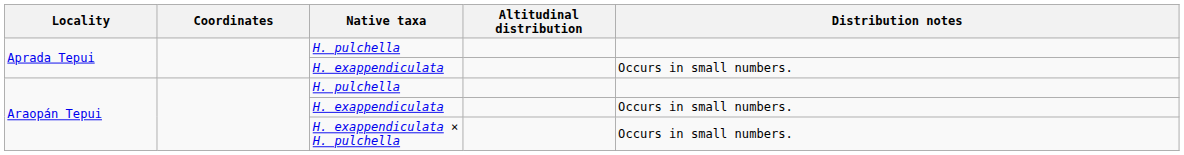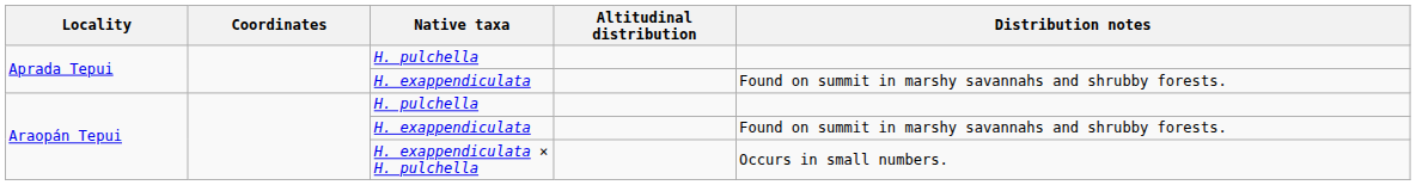Aprada Tepui / H. exappendiculata | Distribution notes: Occurs in small numbers. -> Found on summit in marshy savannahs and shrubby forests.
Araopán Tepui / H. exappendiculata | Distribution notes: Occurs in small numbers. -> Found on summit in marshy savannahs and shrubby forests.
